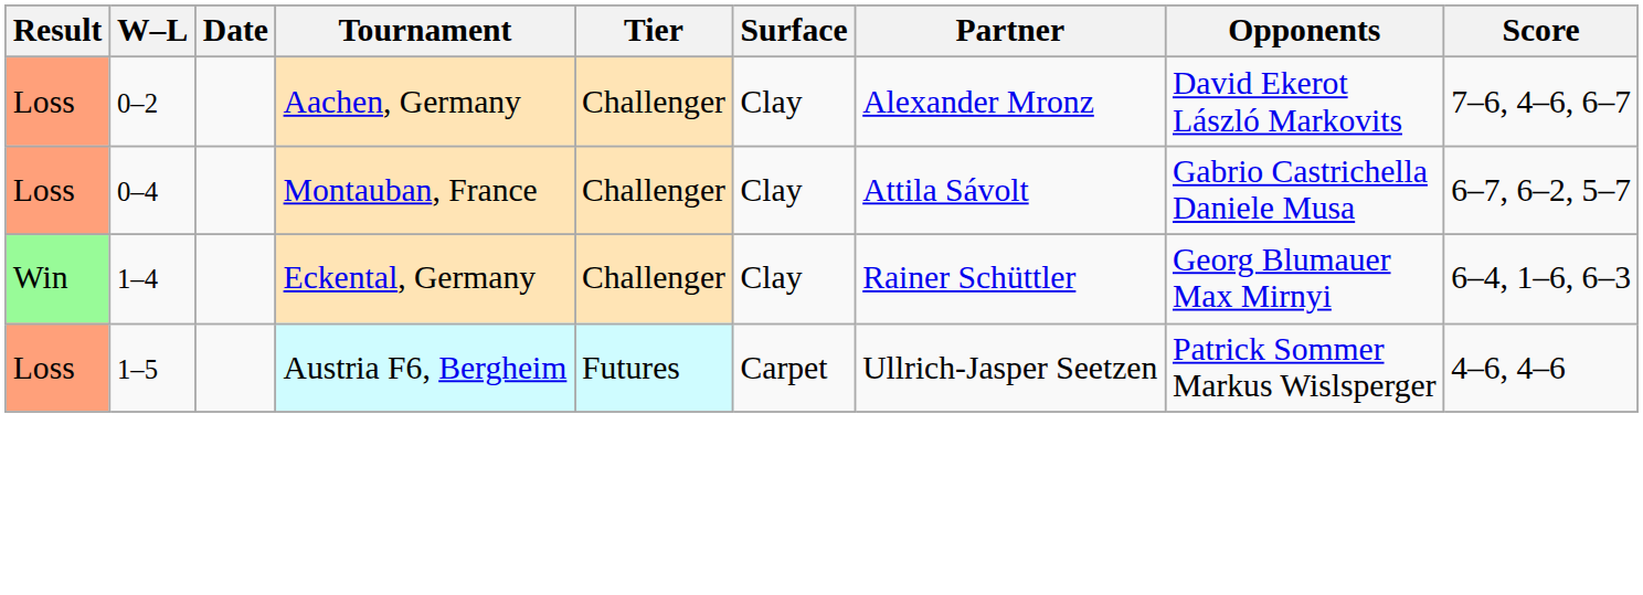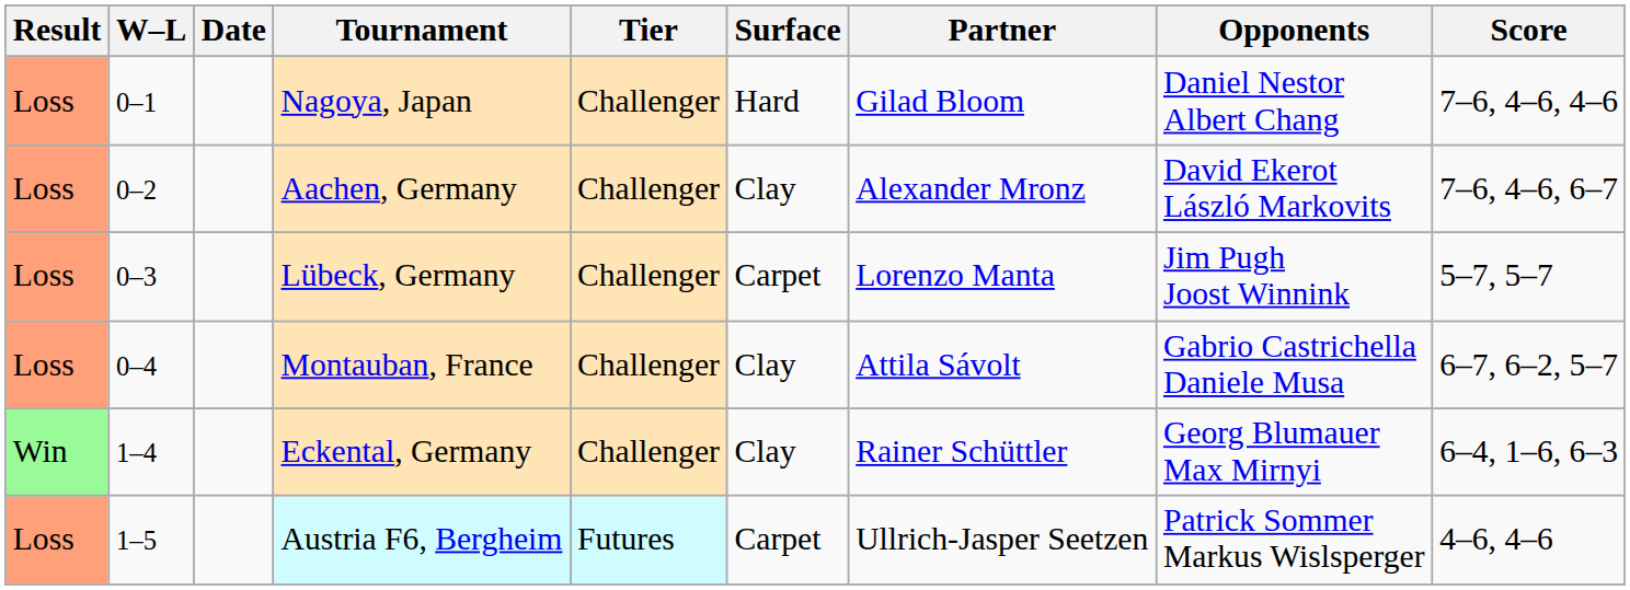+ row: Loss | 0–1 | Nagoya, Japan | Challenger | Hard | Gilad Bloom | Daniel Nestor Albert Chang | 7–6, 4–6, 4–6
+ row: Loss | 0–3 | Lübeck, Germany | Challenger | Carpet | Lorenzo Manta | Jim Pugh Joost Winnink | 5–7, 5–7
